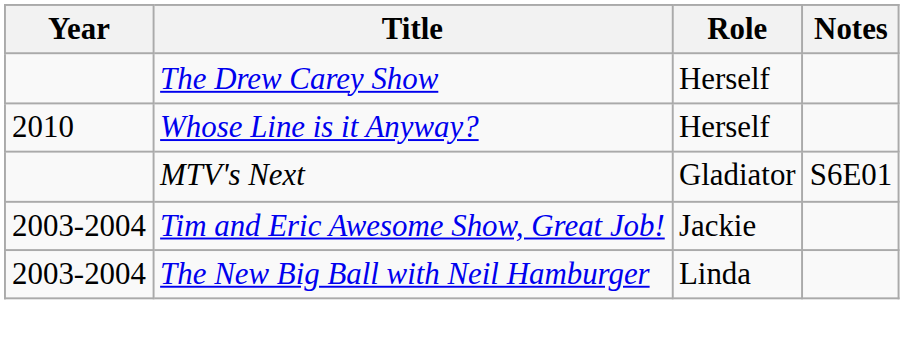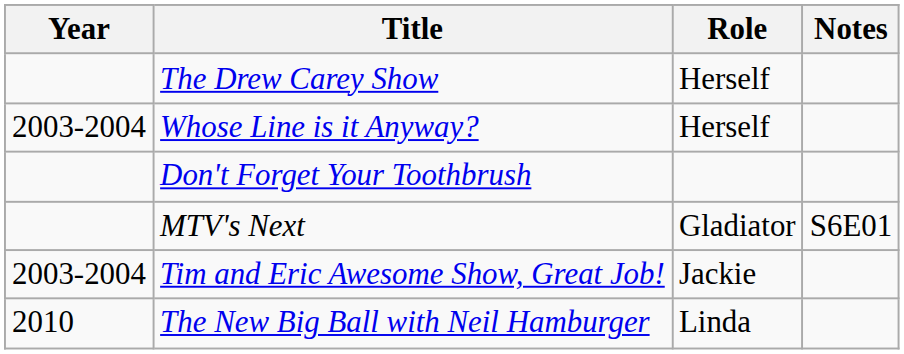Whose Line is it Anyway? | Year: 2010 -> 2003-2004
+ row: Don't Forget Your Toothbrush
The New Big Ball with Neil Hamburger | Year: 2003-2004 -> 2010
